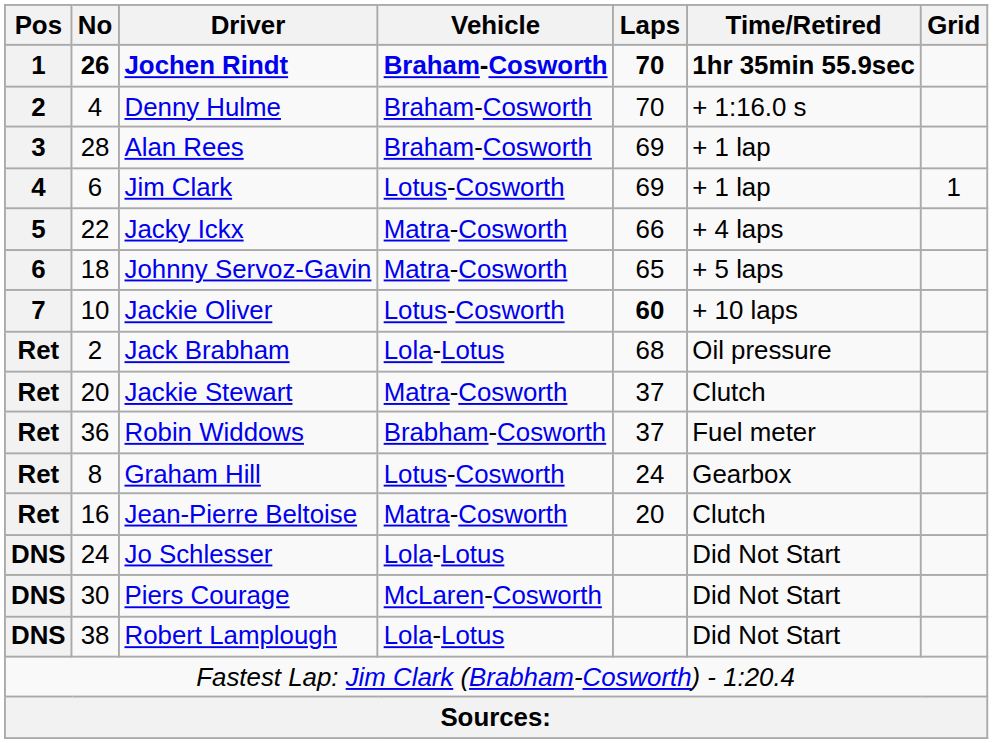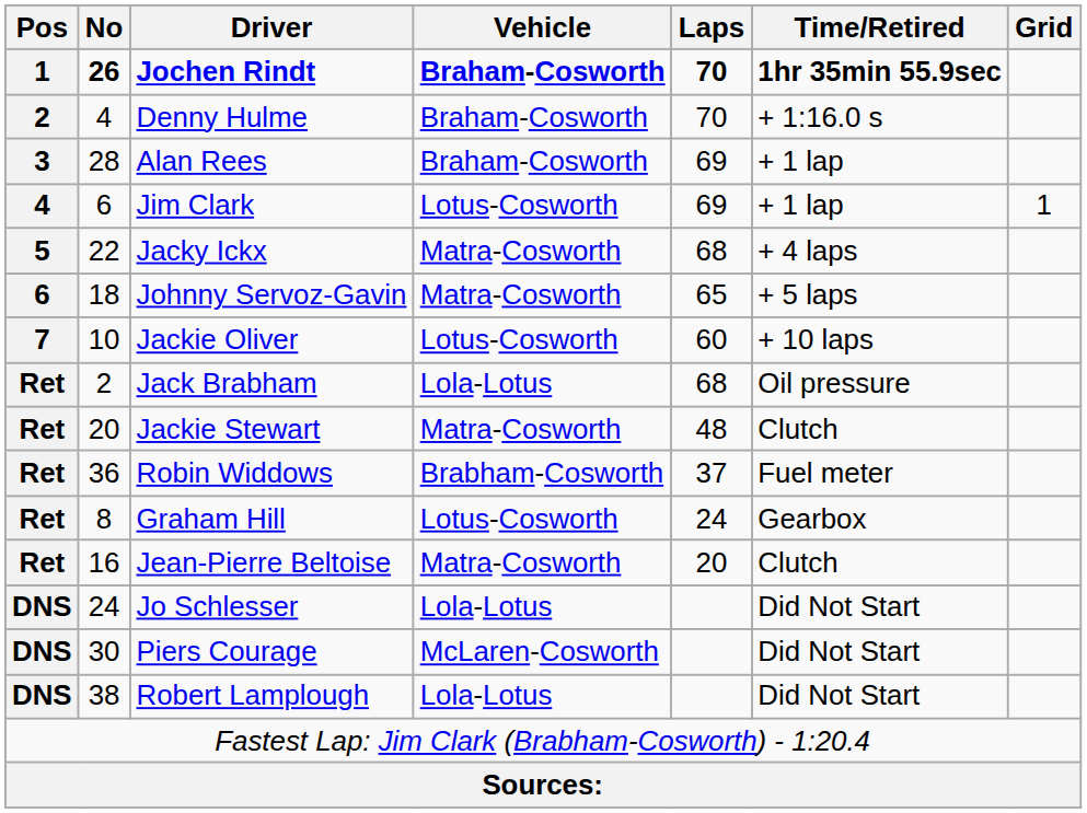Jacky Ickx | Laps: 66 -> 68
Jackie Oliver | Laps: bold -> normal
Jackie Stewart | Laps: 37 -> 48
